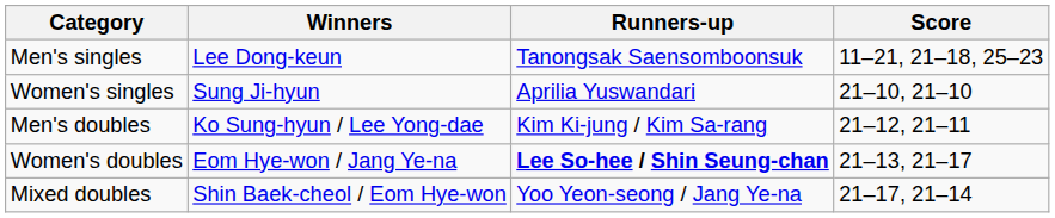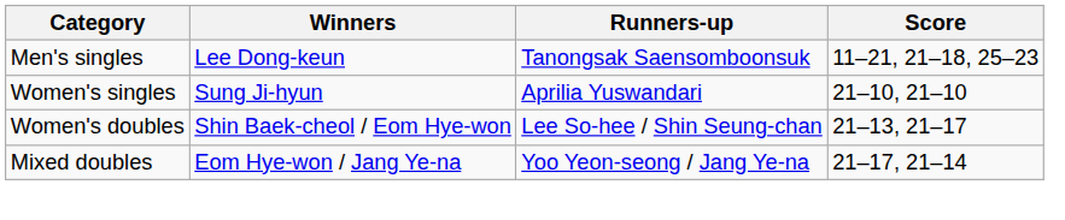- row: Men's doubles | Ko Sung-hyun / Lee Yong-dae | Kim Ki-jung / Kim Sa-rang | 21–12, 21–11
Women's doubles | Winners: Eom Hye-won / Jang Ye-na -> Shin Baek-cheol / Eom Hye-won
Women's doubles | Runners-up: bold -> normal
Mixed doubles | Winners: Shin Baek-cheol / Eom Hye-won -> Eom Hye-won / Jang Ye-na
